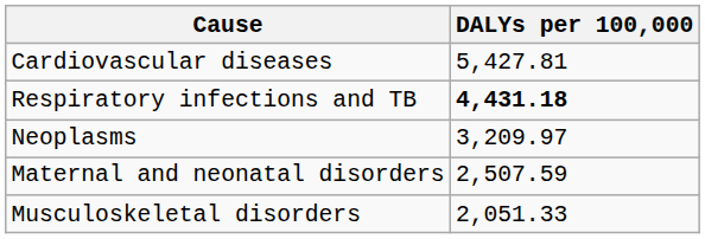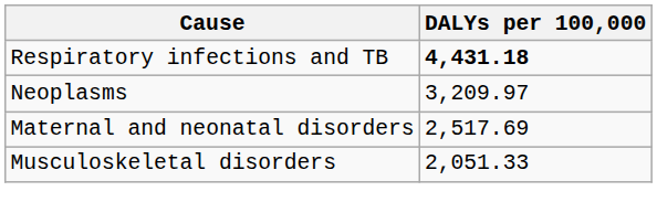- row: Cardiovascular diseases | 5,427.81
Maternal and neonatal disorders | DALYs per 100,000: 2,507.59 -> 2,517.69
